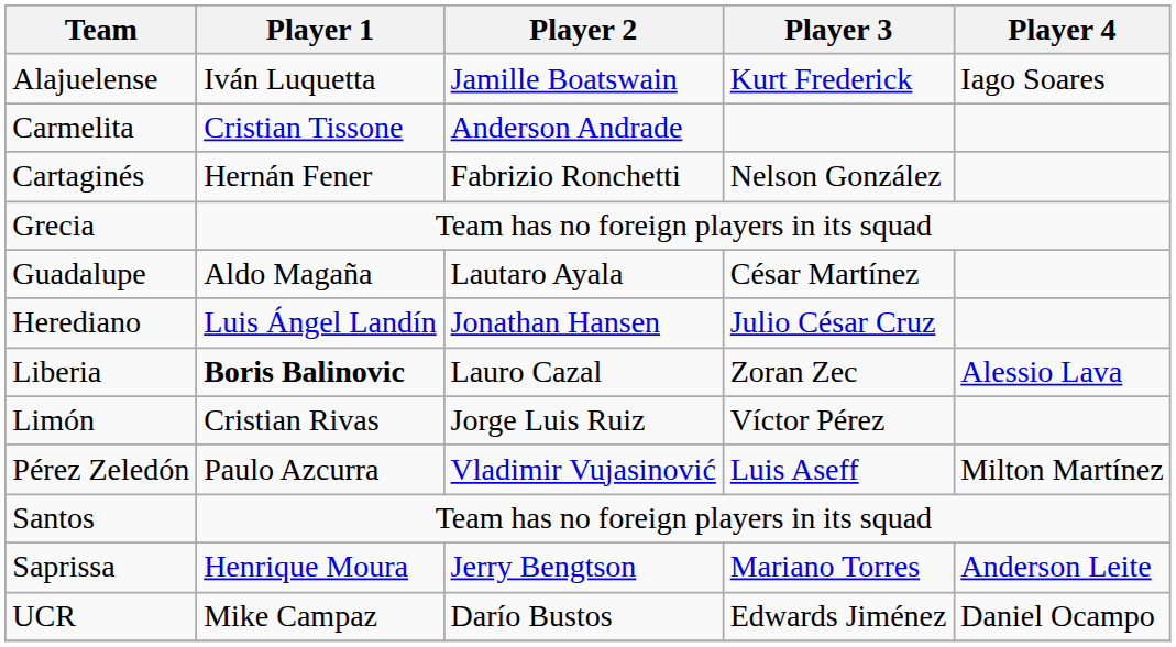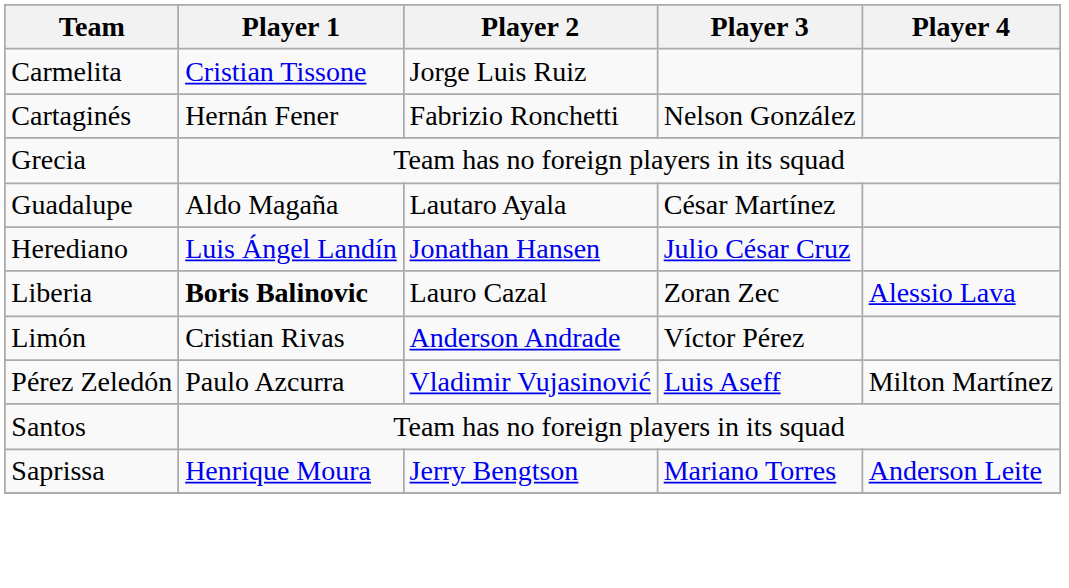- row: Alajuelense | Iván Luquetta | Jamille Boatswain | Kurt Frederick | Iago Soares
Carmelita | Player 2: Anderson Andrade -> Jorge Luis Ruiz
Limón | Player 2: Jorge Luis Ruiz -> Anderson Andrade
- row: UCR | Mike Campaz | Darío Bustos | Edwards Jiménez | Daniel Ocampo
